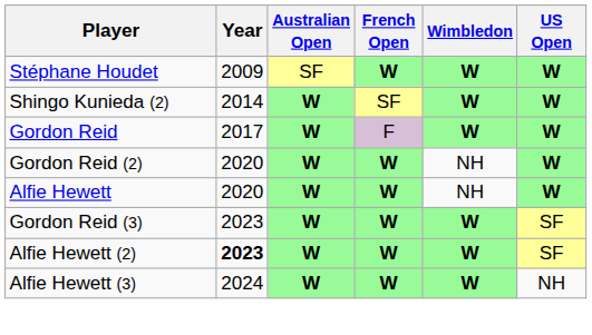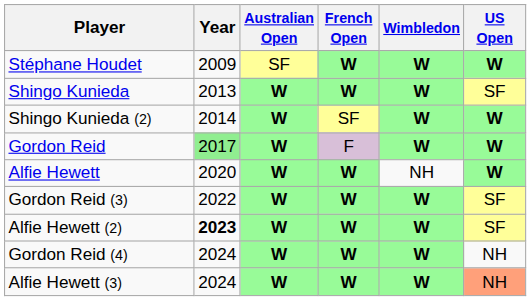+ row: Shingo Kunieda | 2013 | W | W | W | SF
Gordon Reid | Year: no background -> lightgreen background
- row: Gordon Reid (2) | 2020 | W | W | NH | W
Gordon Reid (3) | Year: 2023 -> 2022
+ row: Gordon Reid (4) | 2024 | W | W | W | NH
Alfie Hewett (3) | US Open: no background -> lightsalmon background
